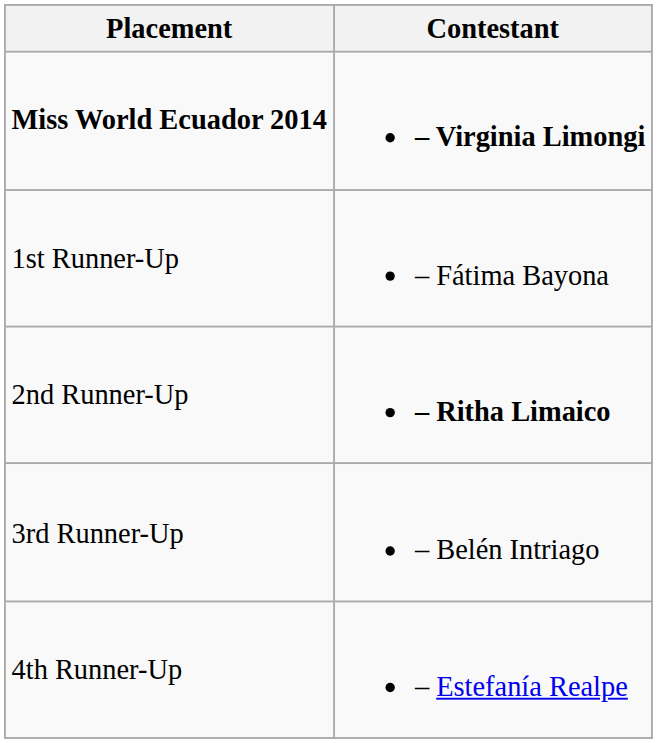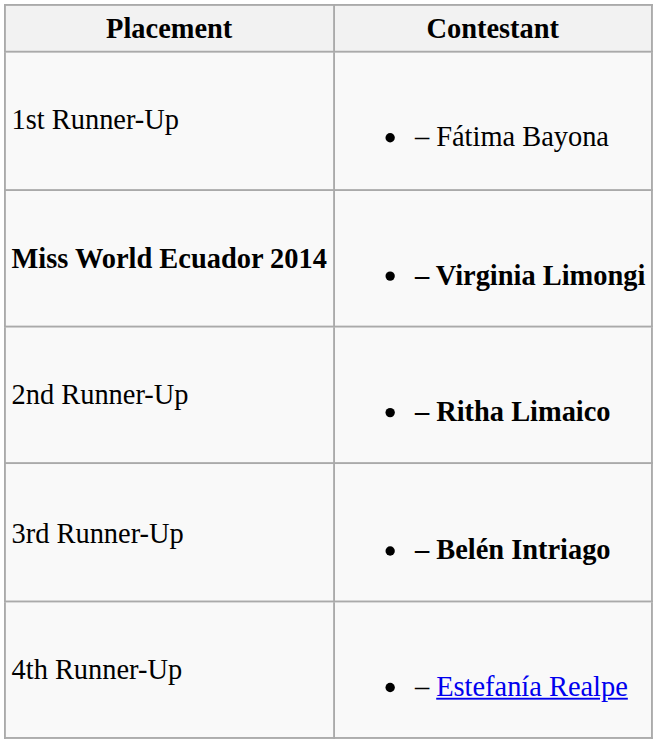rows swapped: Miss World Ecuador 2014 <-> 1st Runner-Up
3rd Runner-Up | Contestant: normal -> bold
